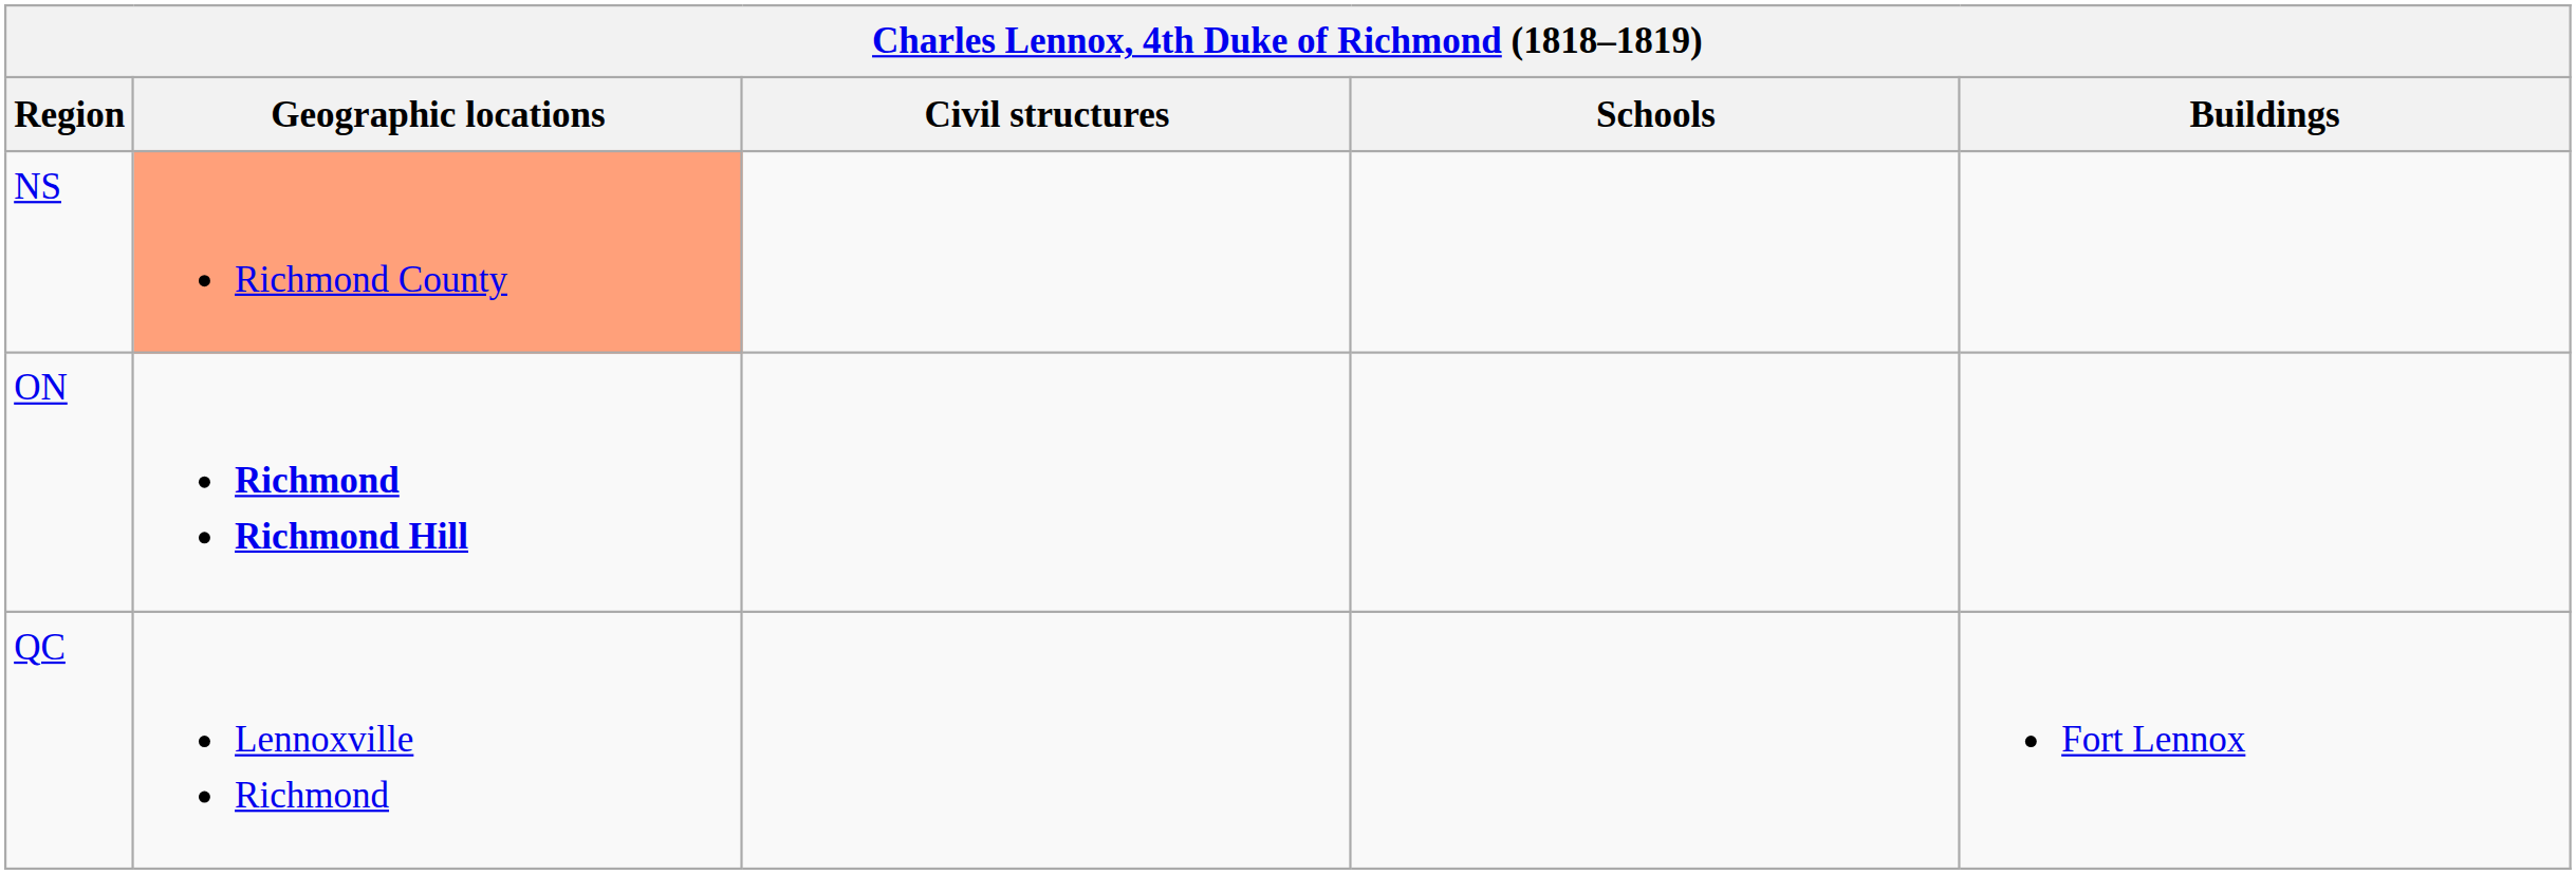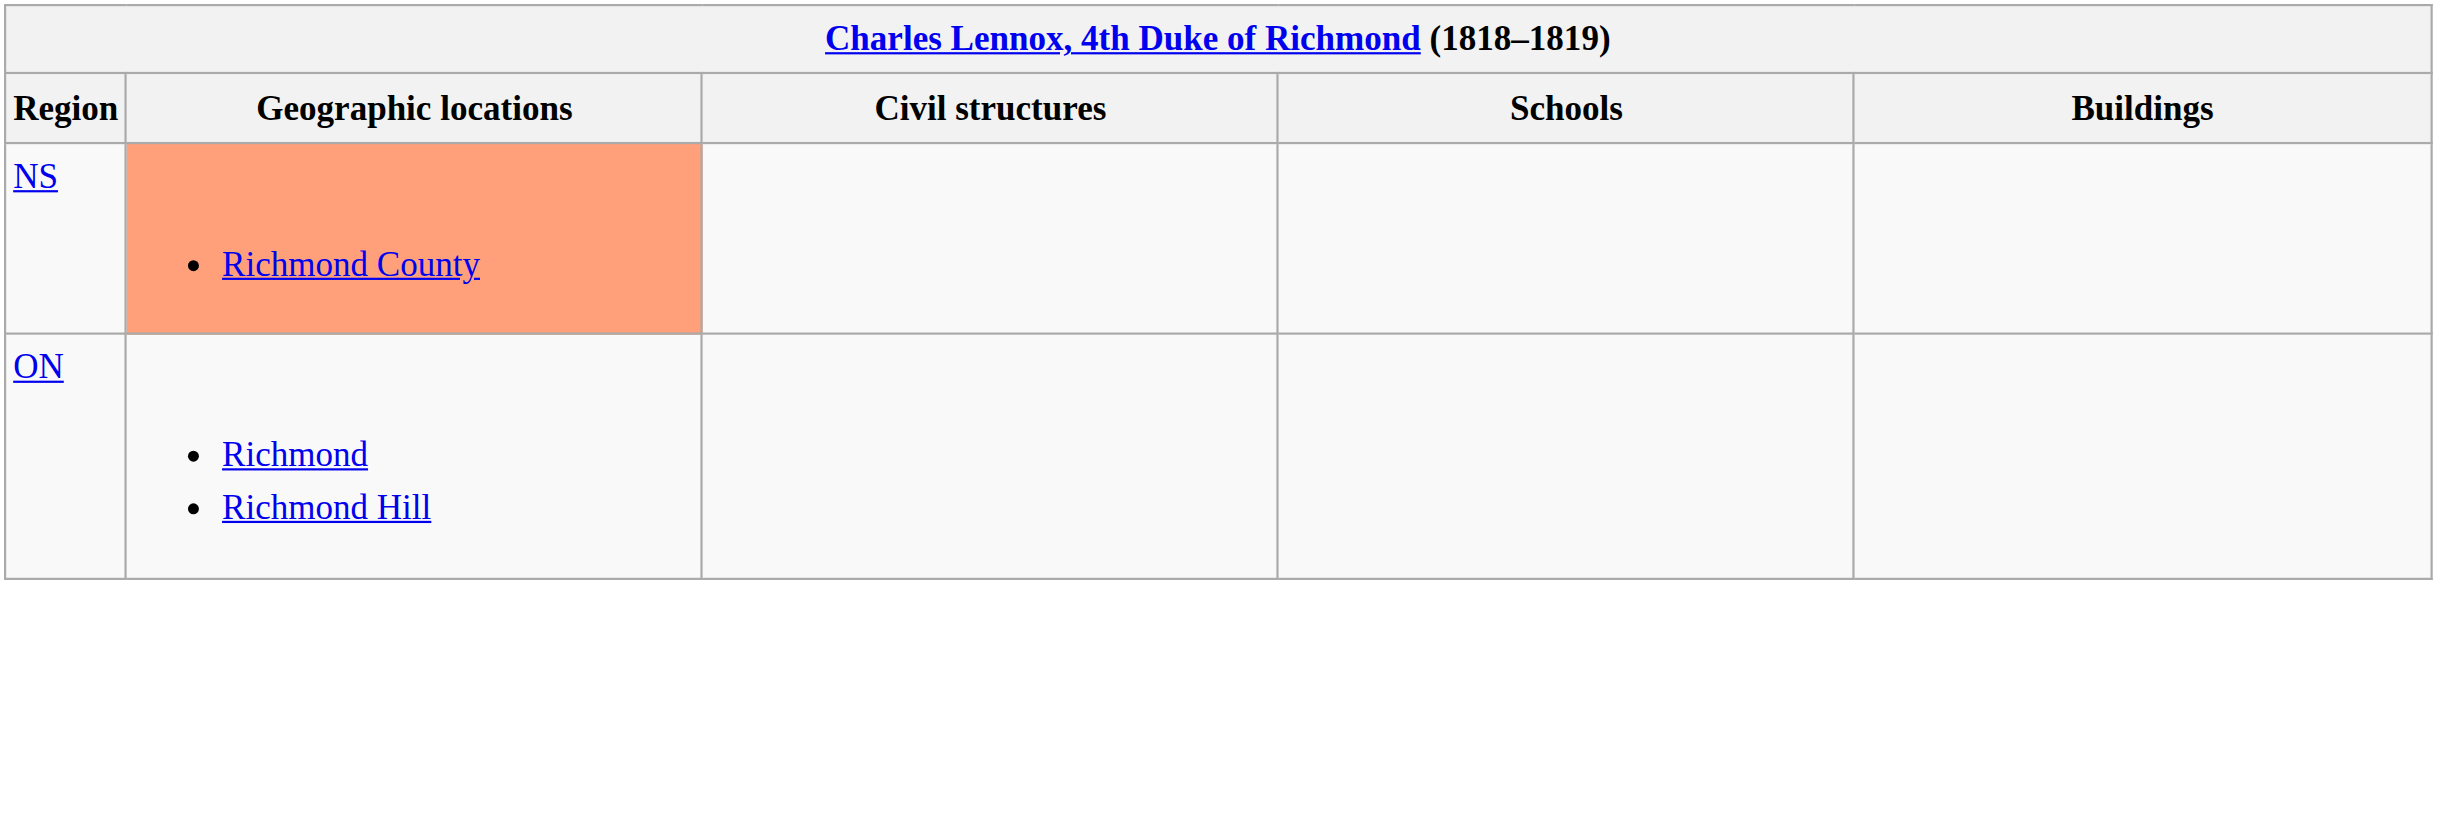ON | Geographic locations: bold -> normal
- row: QC | Lennoxville Richmond | Fort Lennox
